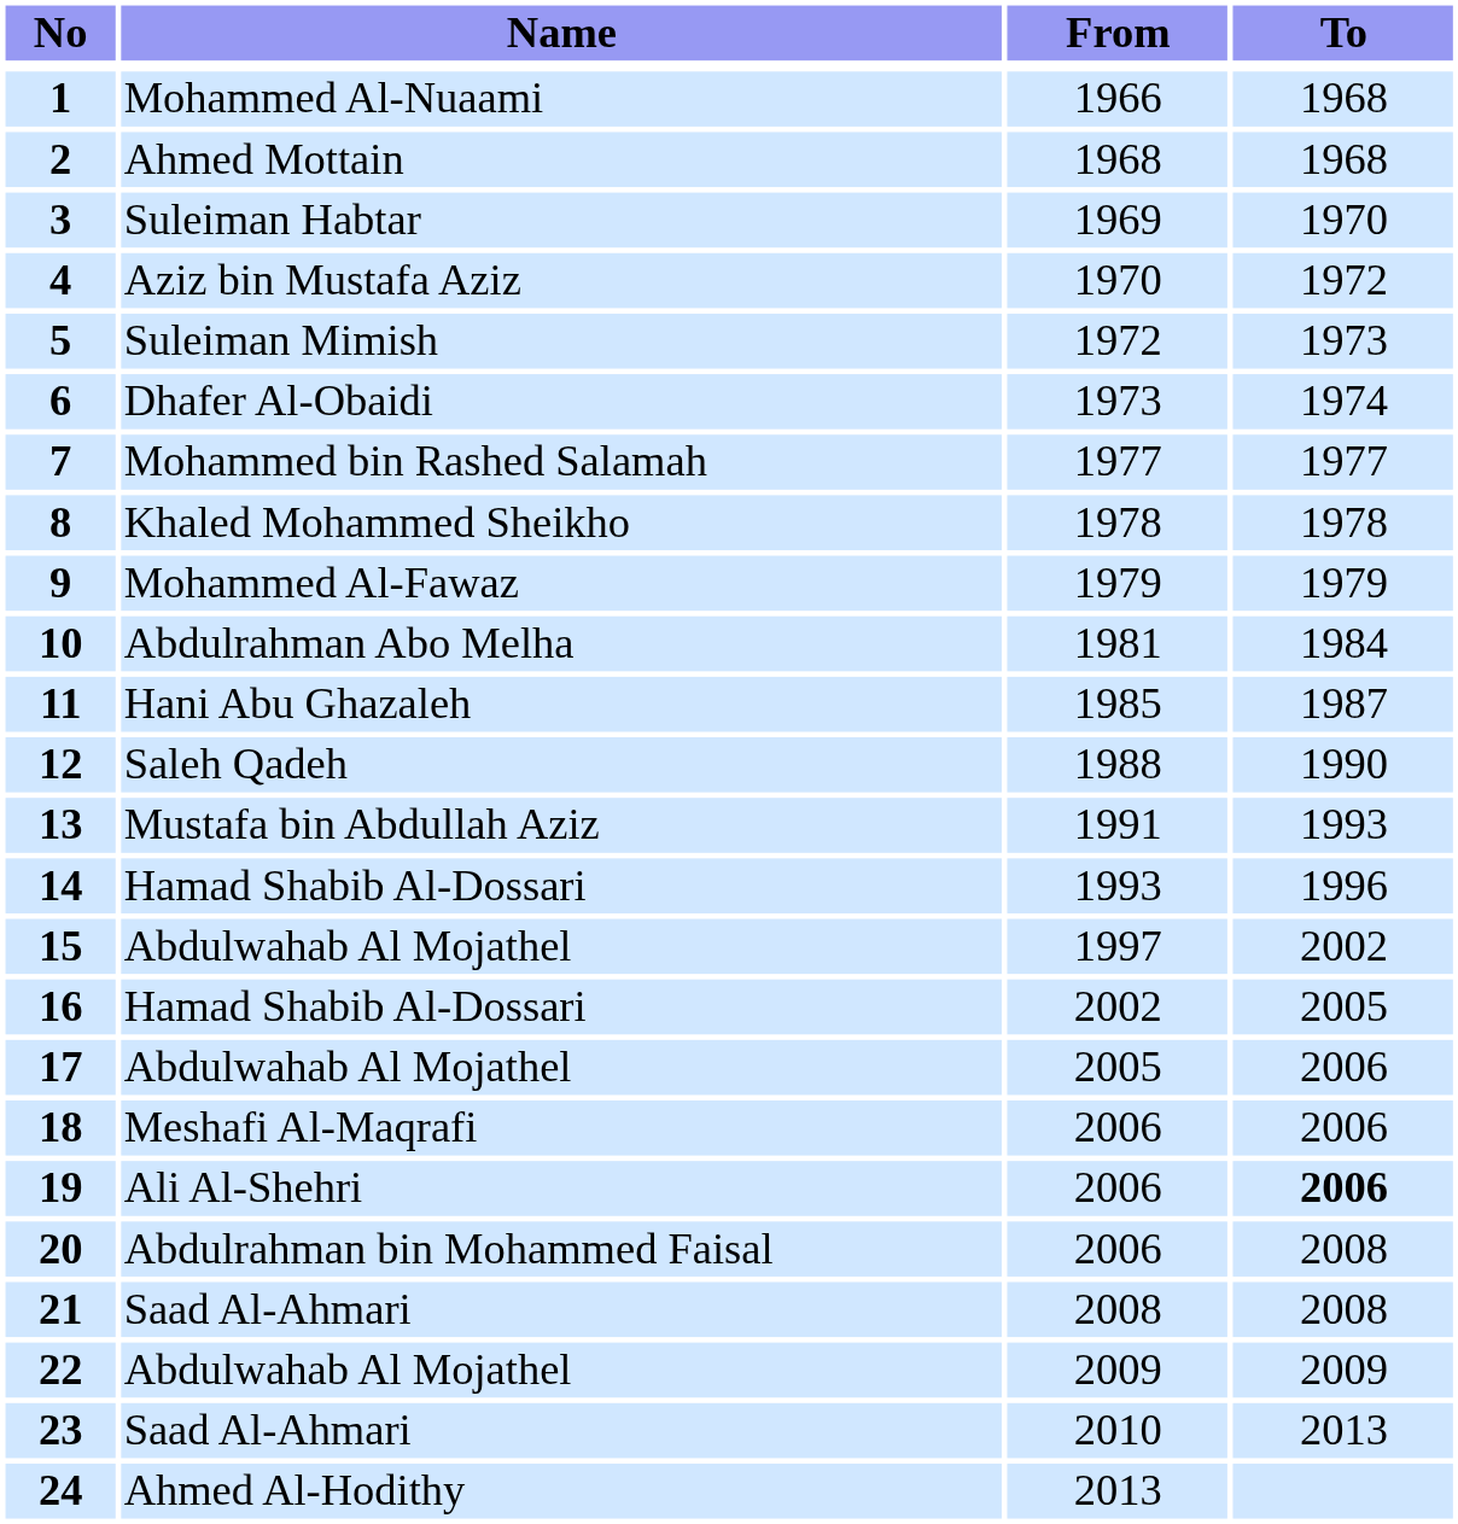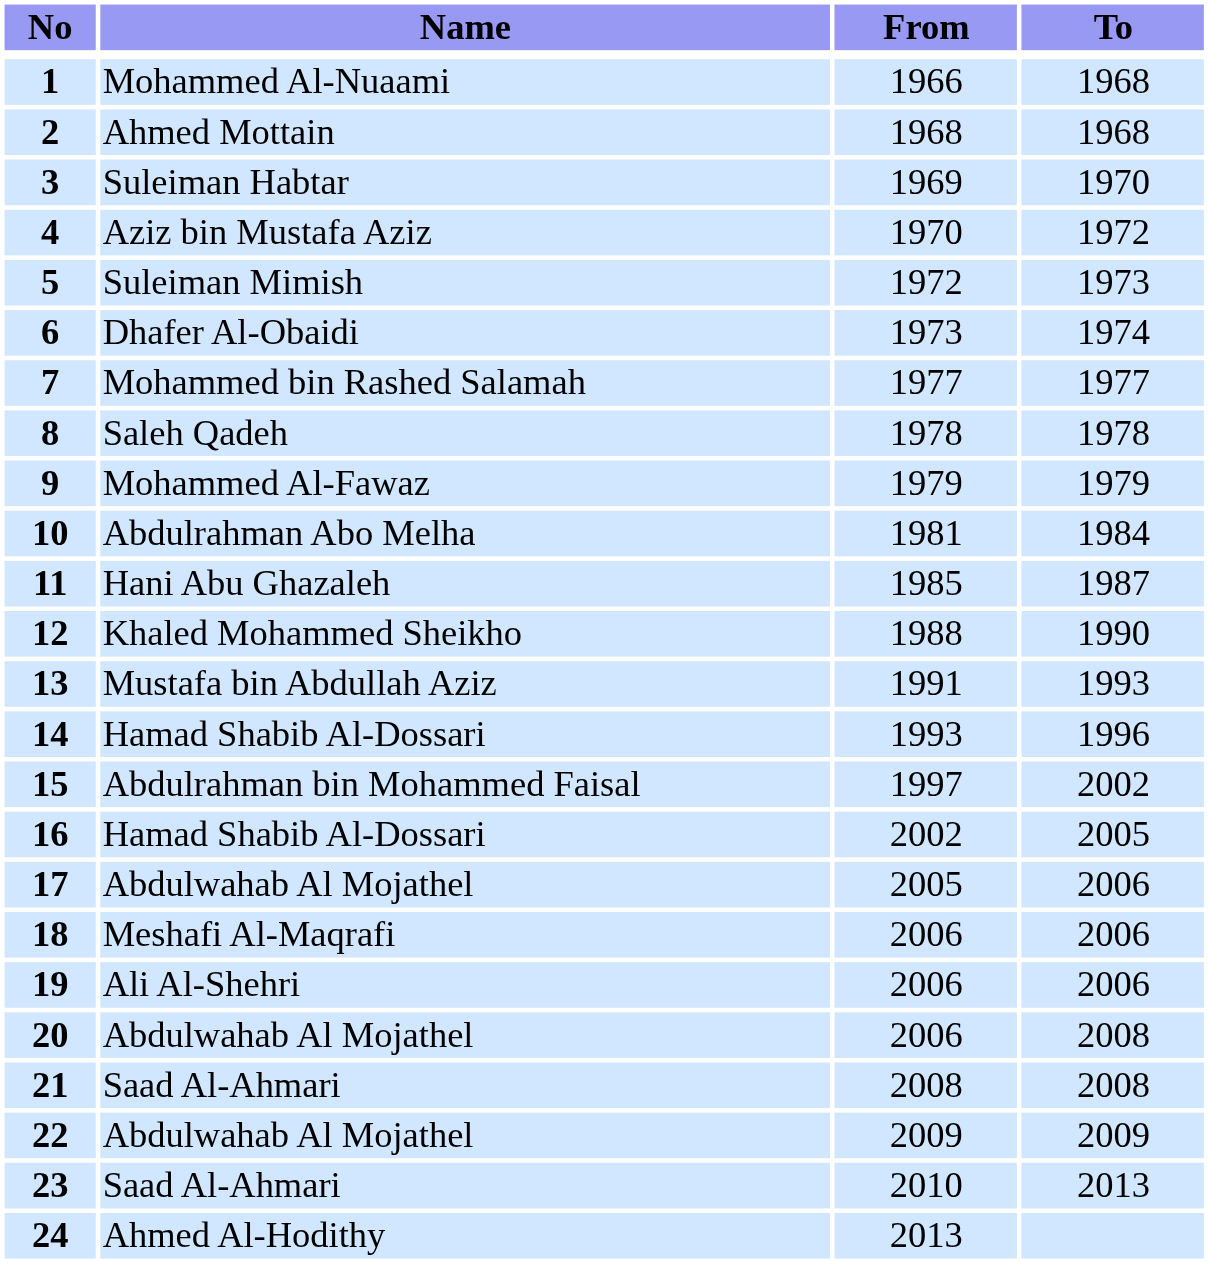8 | Name: Khaled Mohammed Sheikho -> Saleh Qadeh
12 | Name: Saleh Qadeh -> Khaled Mohammed Sheikho
15 | Name: Abdulwahab Al Mojathel -> Abdulrahman bin Mohammed Faisal
19 | To: bold -> normal
20 | Name: Abdulrahman bin Mohammed Faisal -> Abdulwahab Al Mojathel
